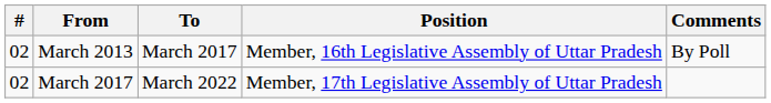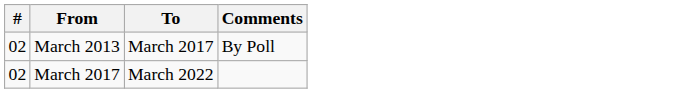- column: Position | Member, 16th Legislative Assembly of Uttar Pradesh | Member, 17th Legislative Assembly of Uttar Pradesh
